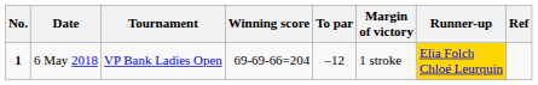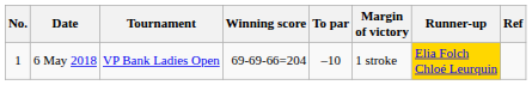6 May 2018 | No.: bold -> normal
6 May 2018 | To par: –12 -> –10
